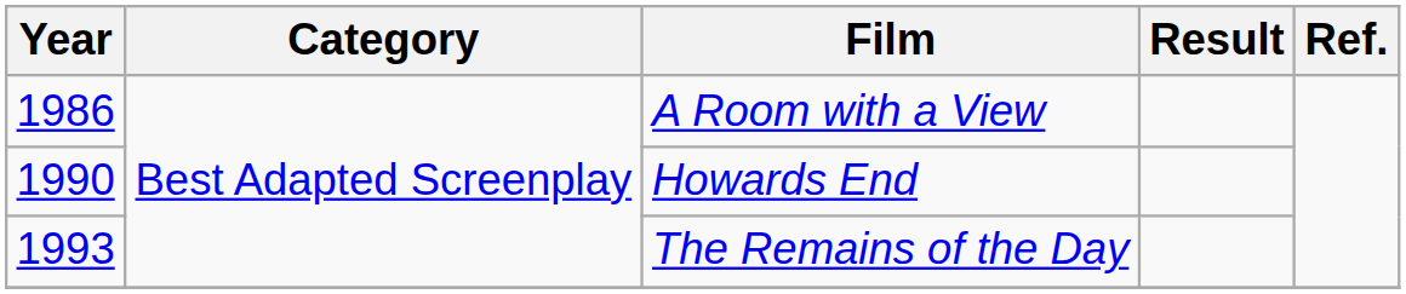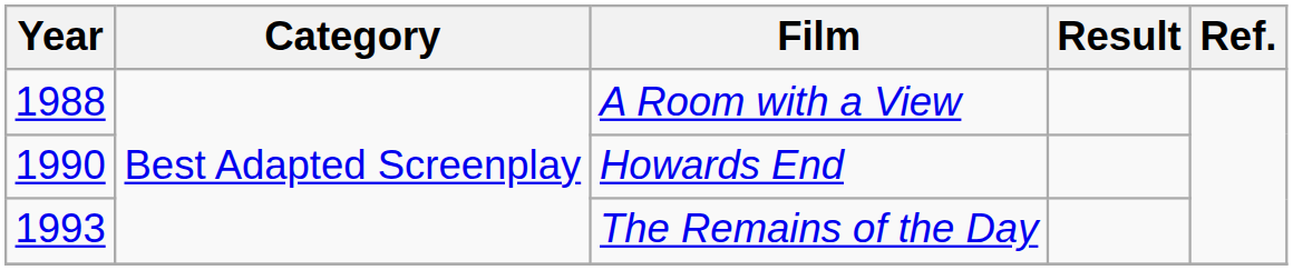A Room with a View | Year: 1986 -> 1988
